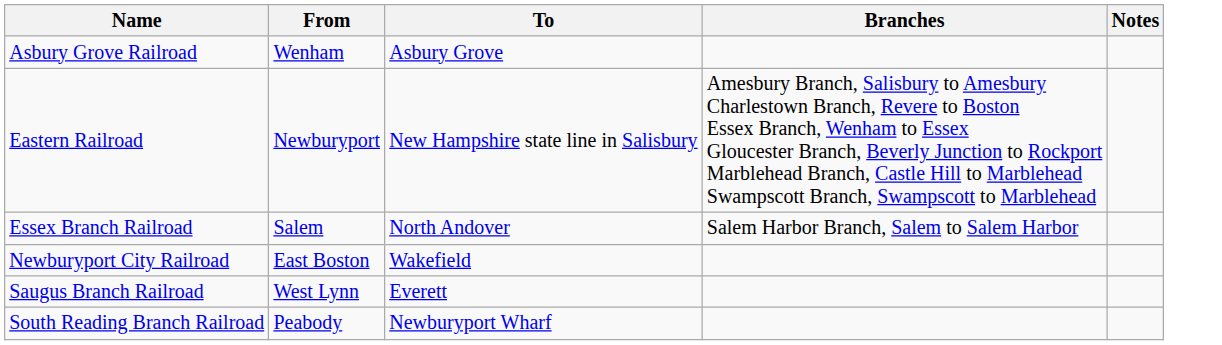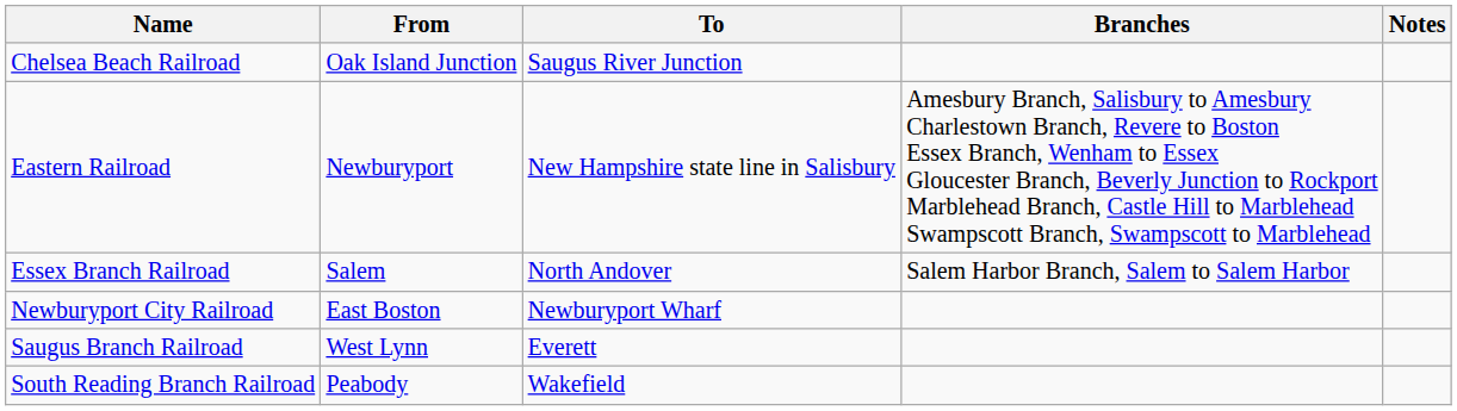- row: Asbury Grove Railroad | Wenham | Asbury Grove
+ row: Chelsea Beach Railroad | Oak Island Junction | Saugus River Junction
Newburyport City Railroad | To: Wakefield -> Newburyport Wharf
South Reading Branch Railroad | To: Newburyport Wharf -> Wakefield
